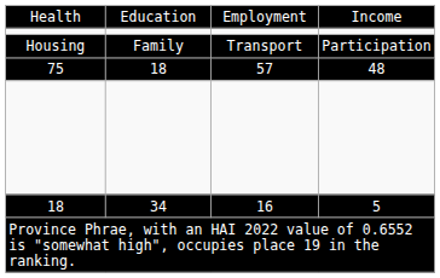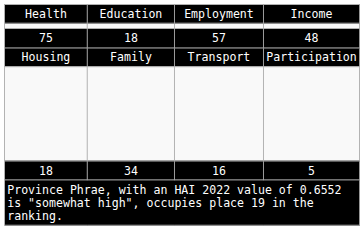rows swapped: 75 <-> Housing
